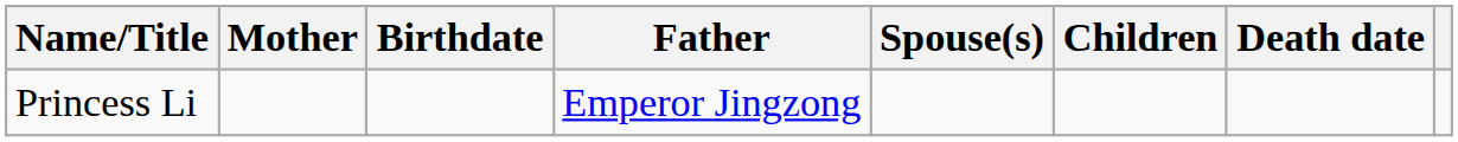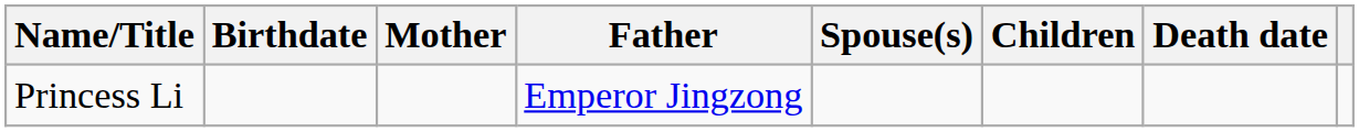columns swapped: Birthdate <-> Mother
